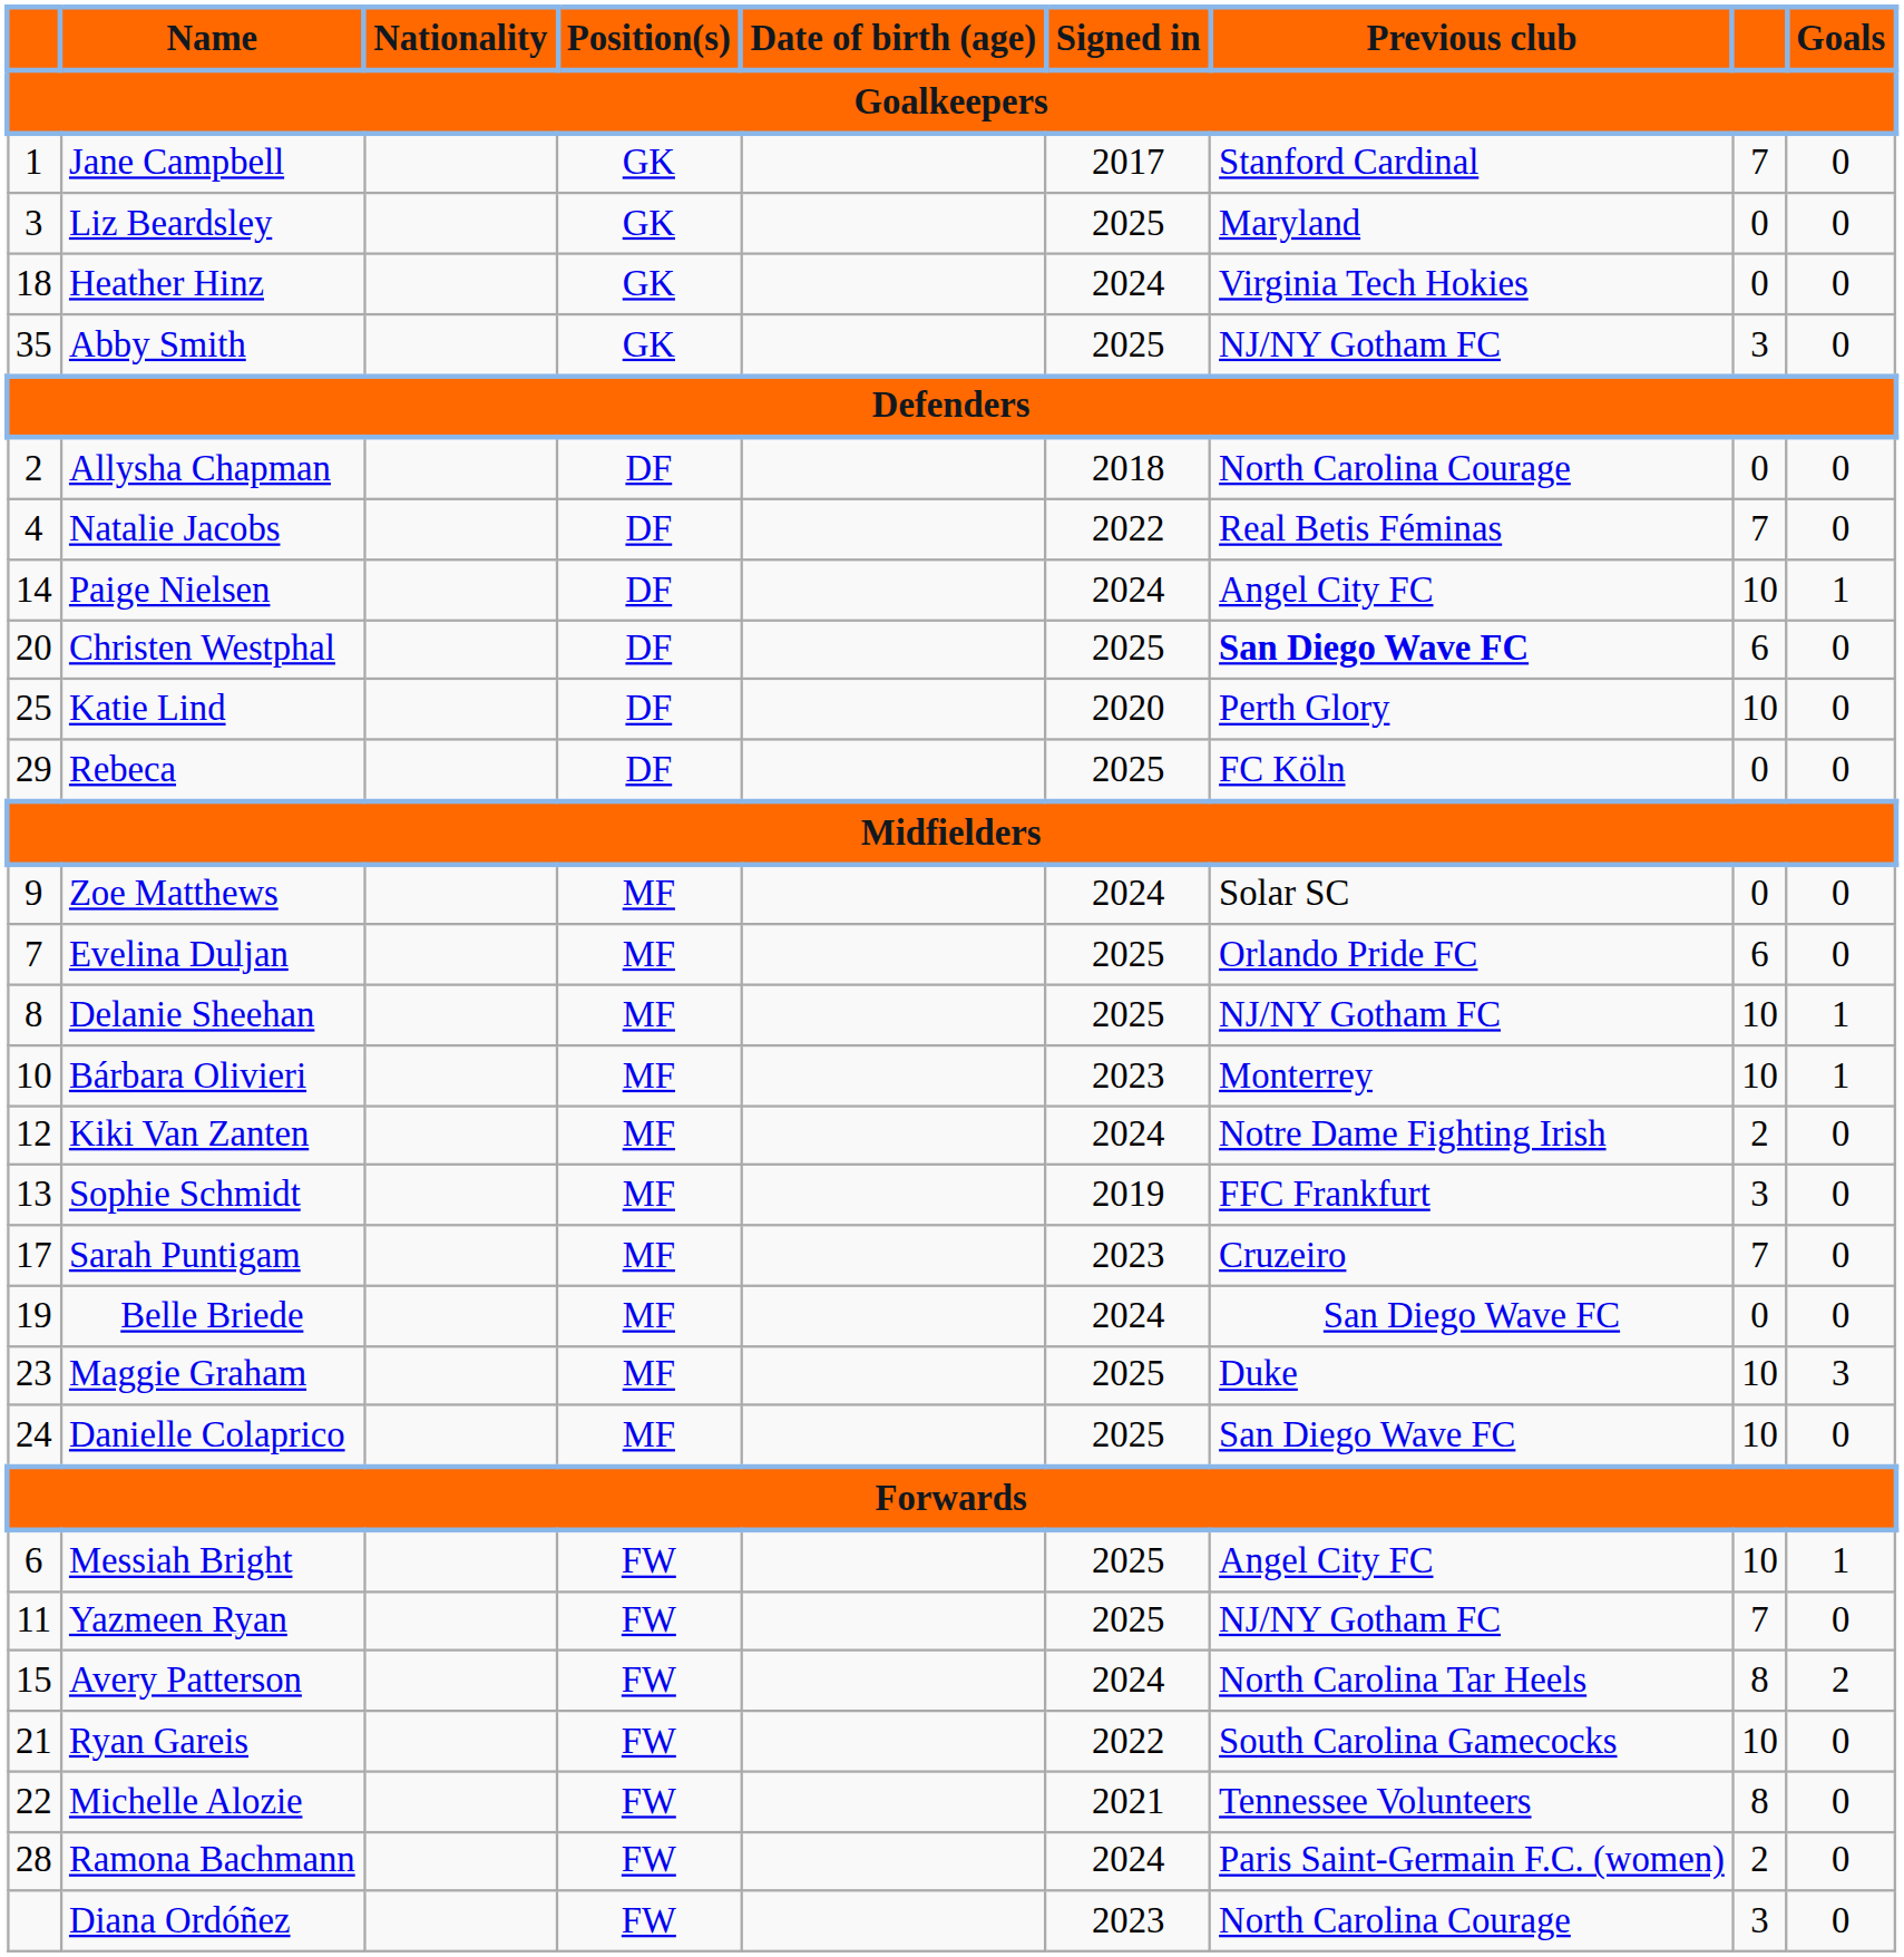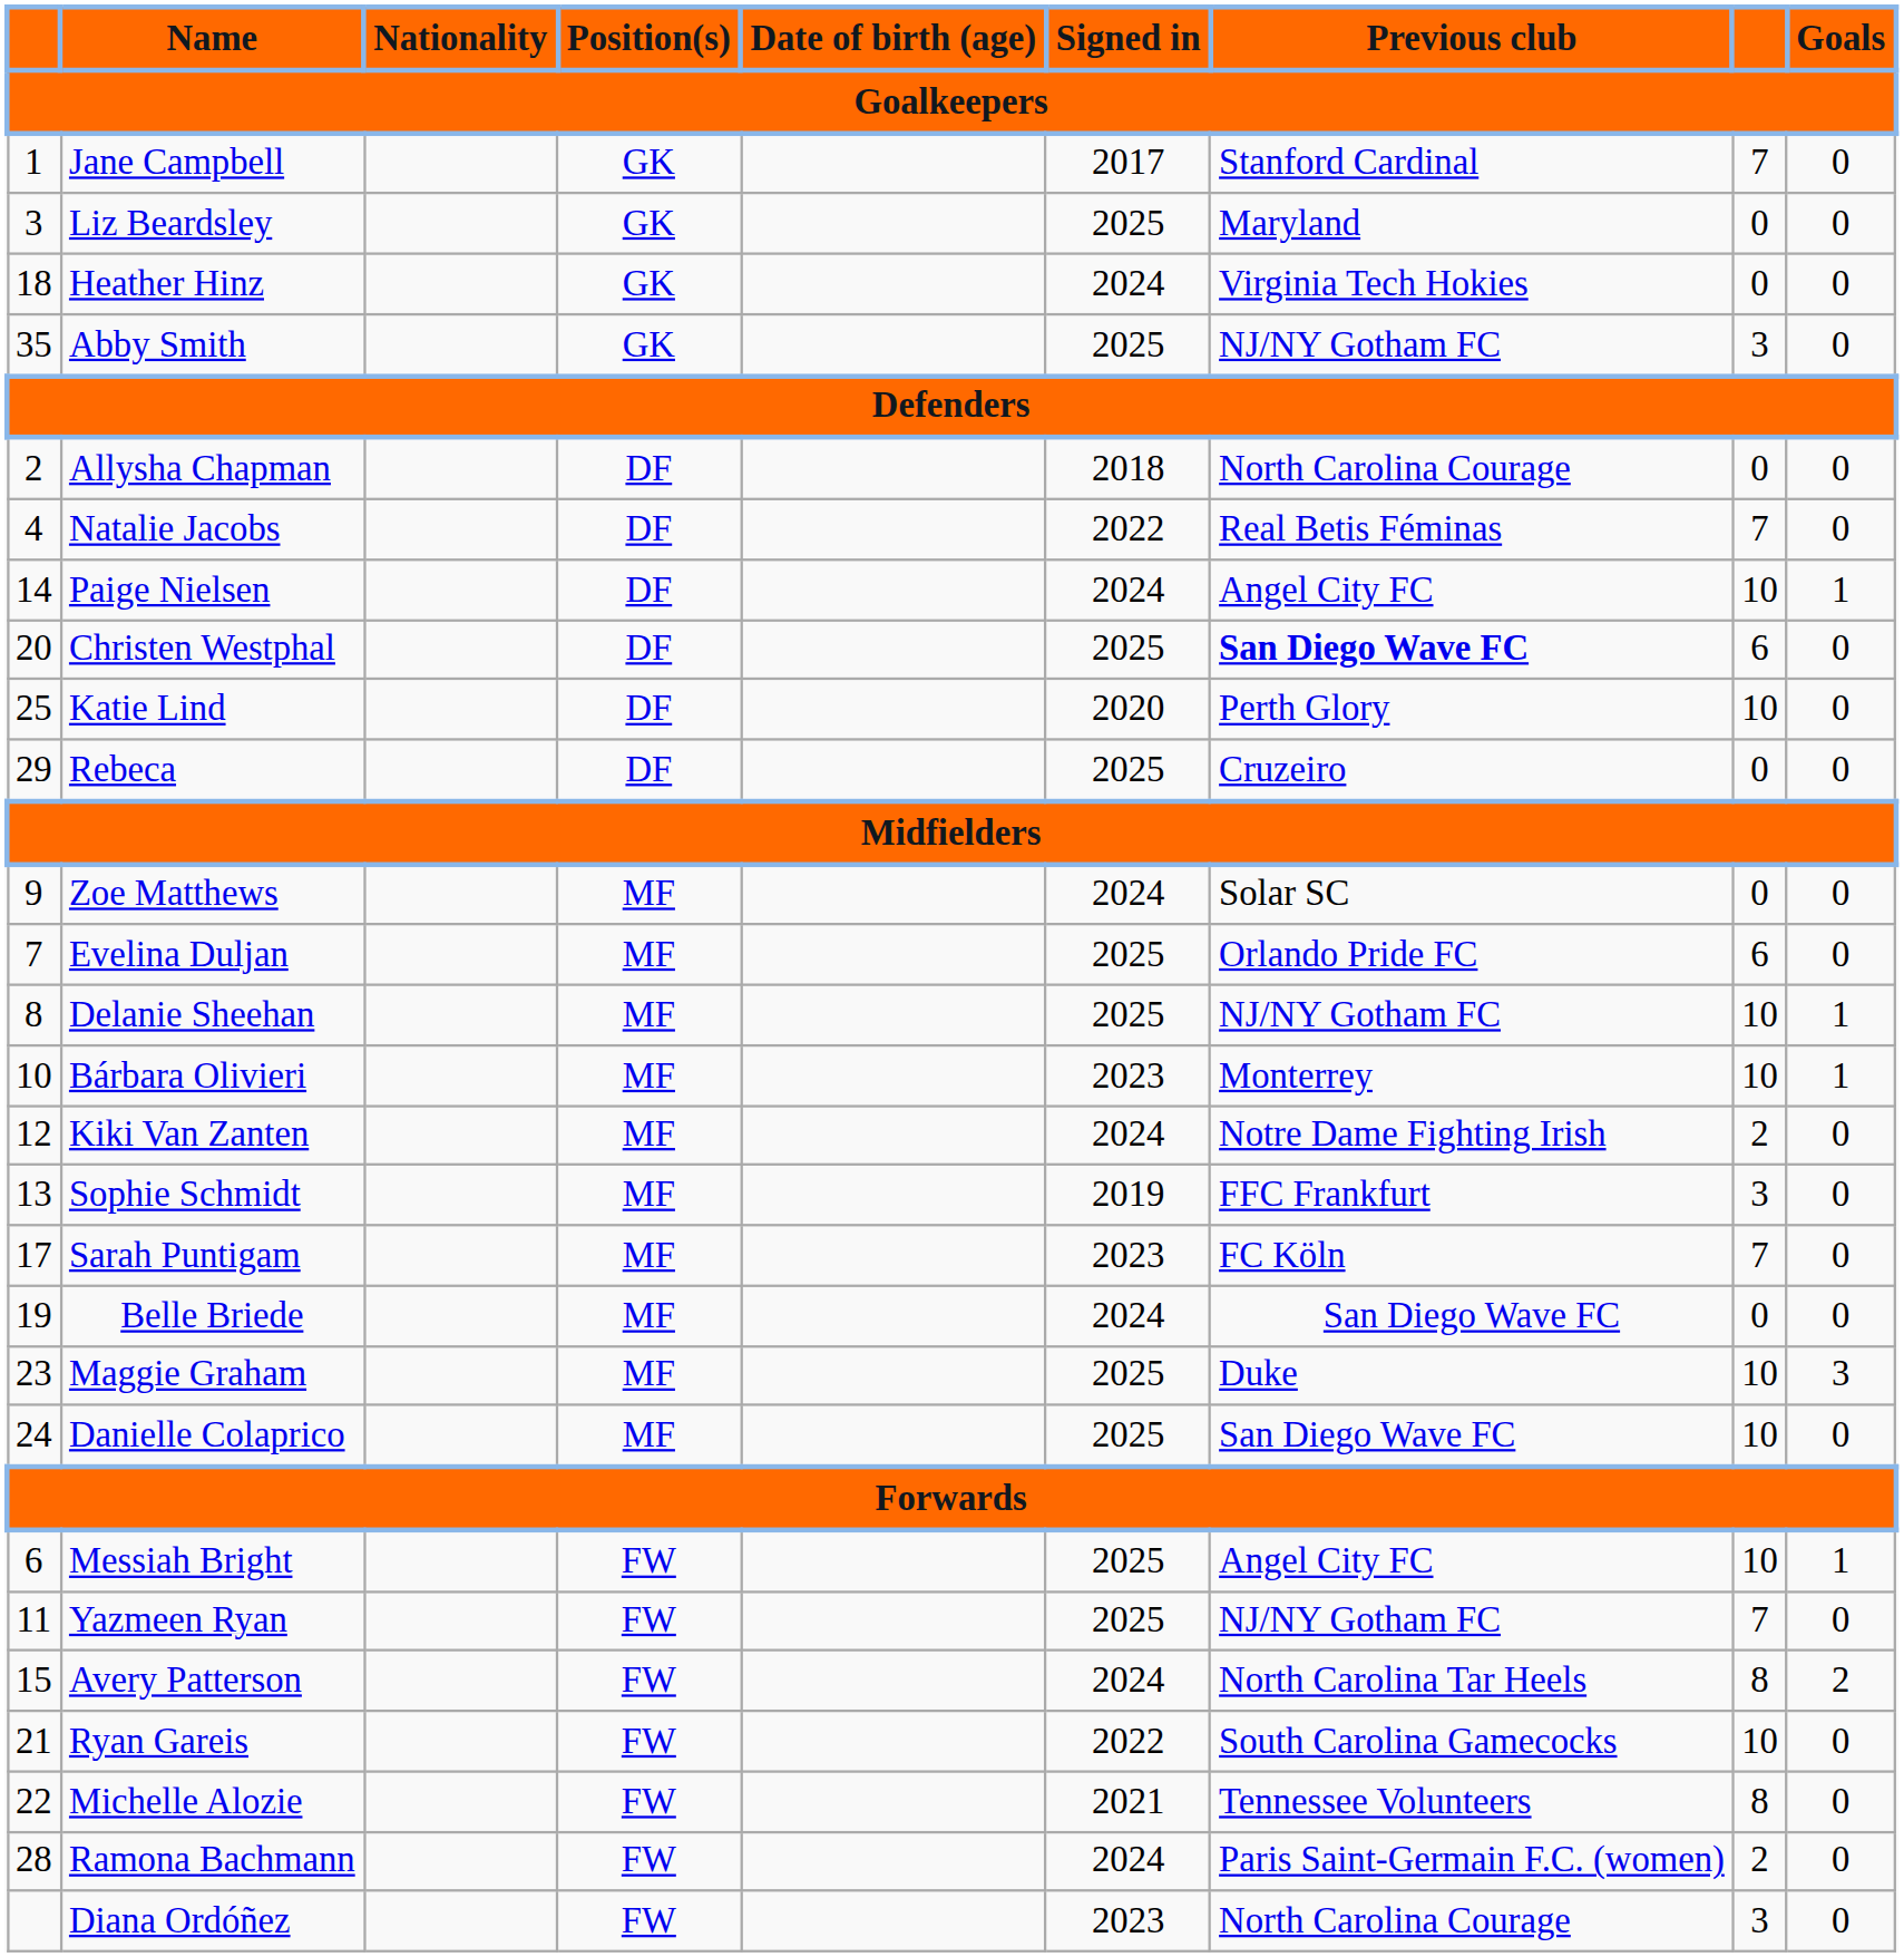Rebeca | Previous club: FC Köln -> Cruzeiro
Sarah Puntigam | Previous club: Cruzeiro -> FC Köln
